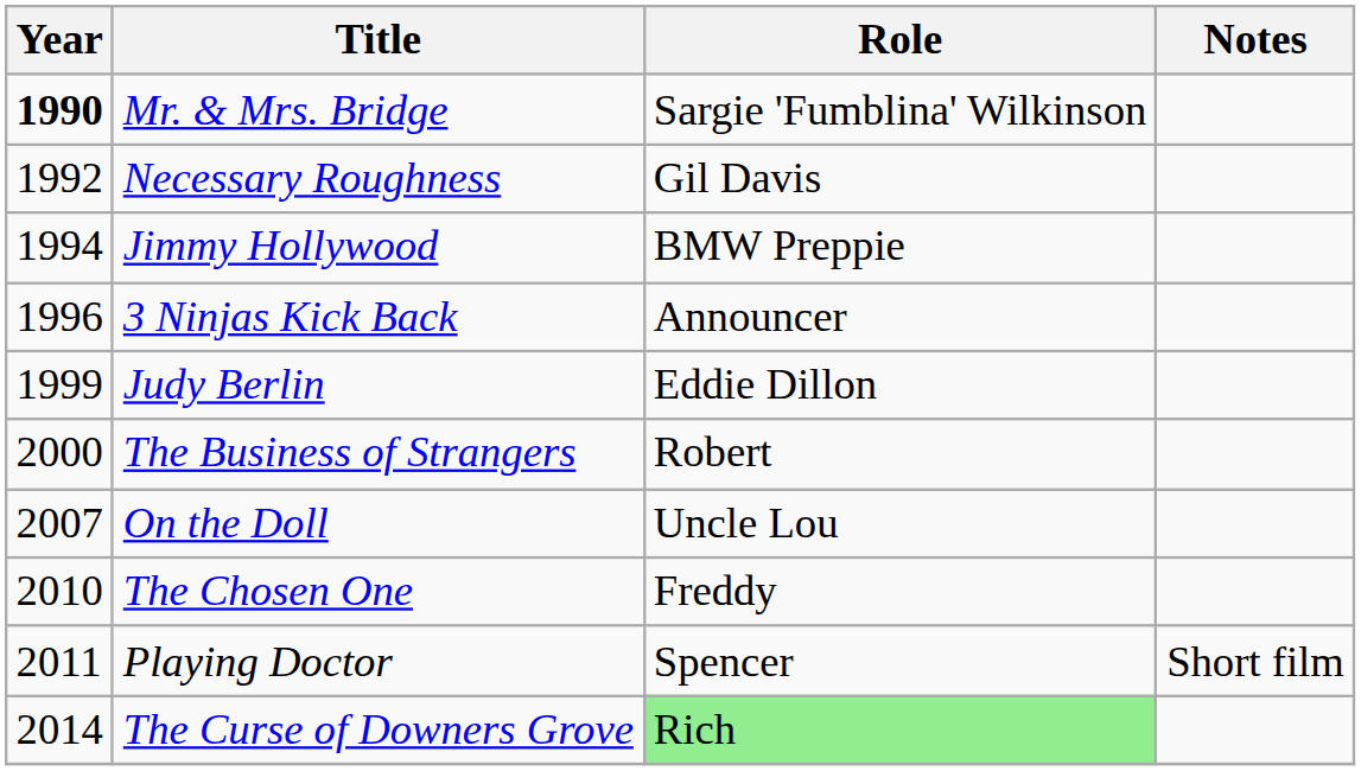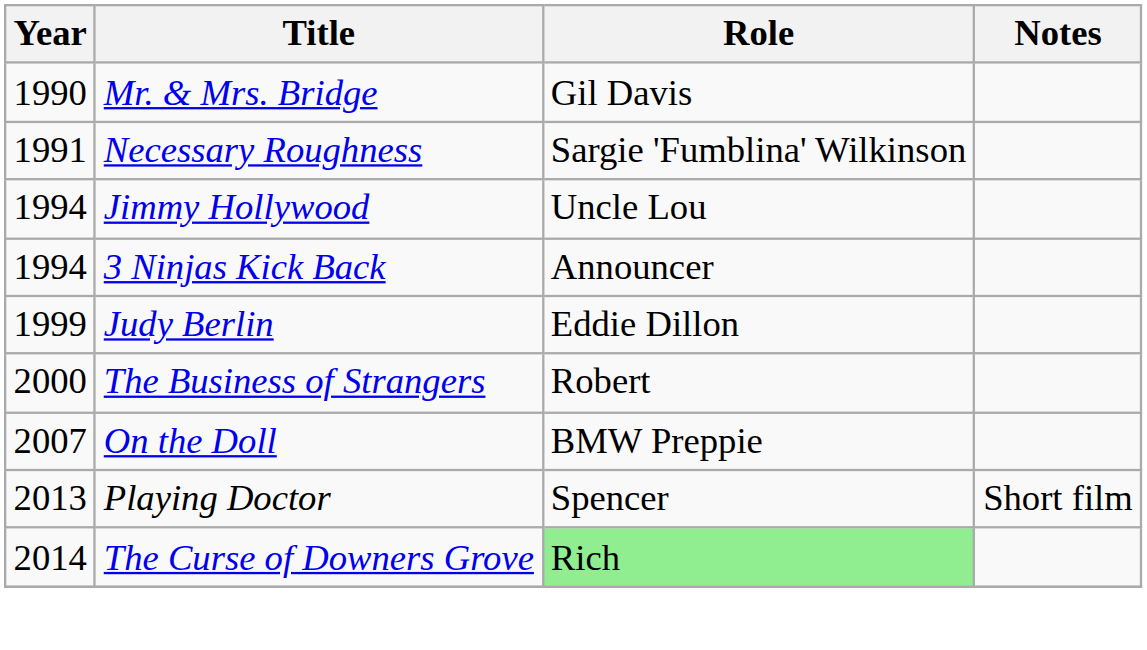Mr. & Mrs. Bridge | Year: bold -> normal
Mr. & Mrs. Bridge | Role: Sargie 'Fumblina' Wilkinson -> Gil Davis
Necessary Roughness | Year: 1992 -> 1991
Necessary Roughness | Role: Gil Davis -> Sargie 'Fumblina' Wilkinson
Jimmy Hollywood | Role: BMW Preppie -> Uncle Lou
3 Ninjas Kick Back | Year: 1996 -> 1994
On the Doll | Role: Uncle Lou -> BMW Preppie
- row: 2010 | The Chosen One | Freddy
Playing Doctor | Year: 2011 -> 2013
